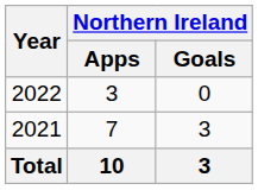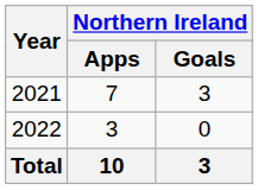rows swapped: 2021 <-> 2022
